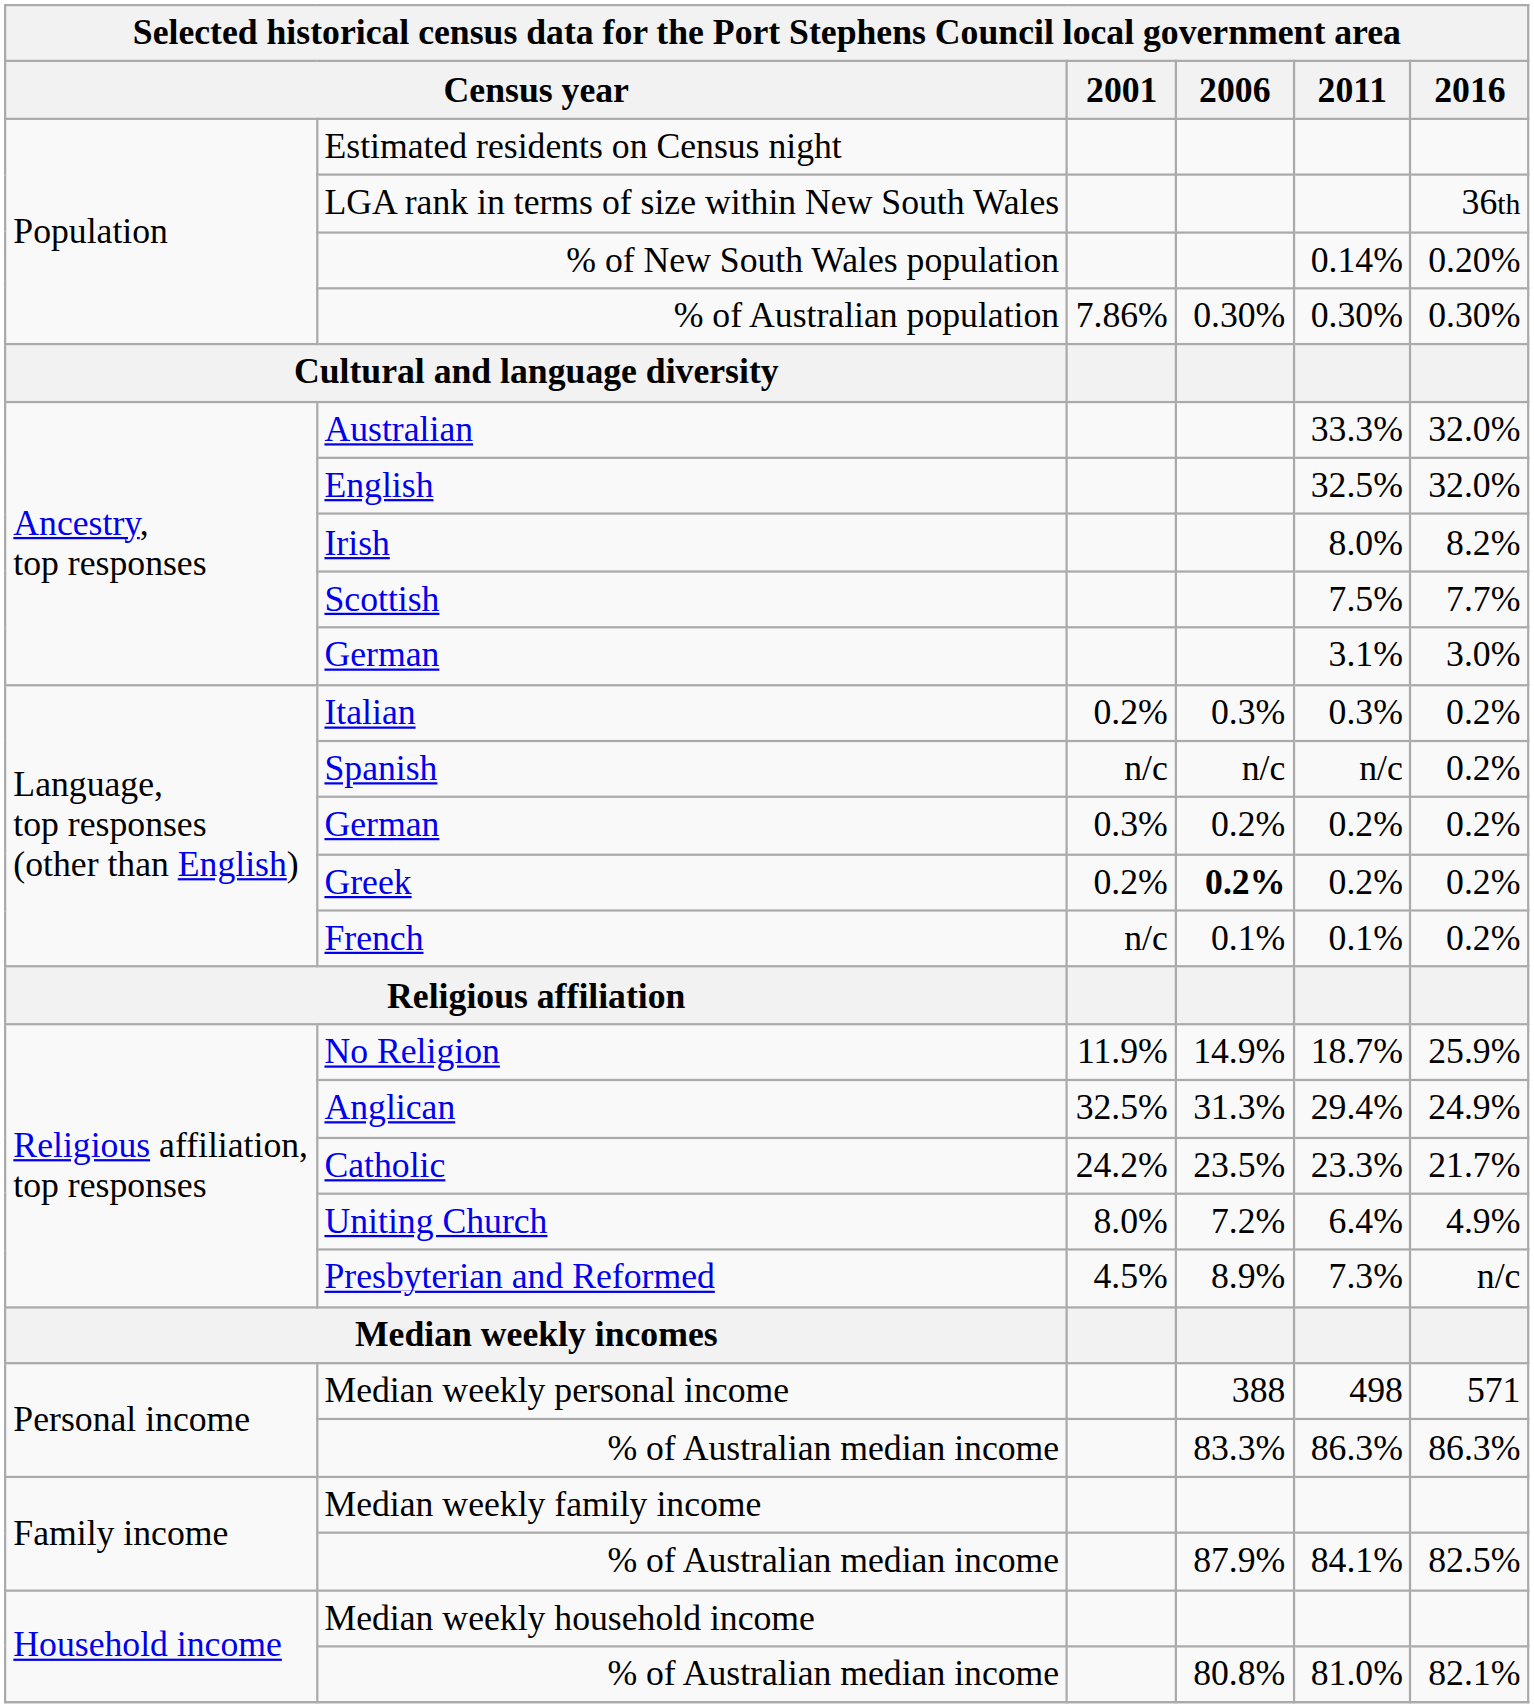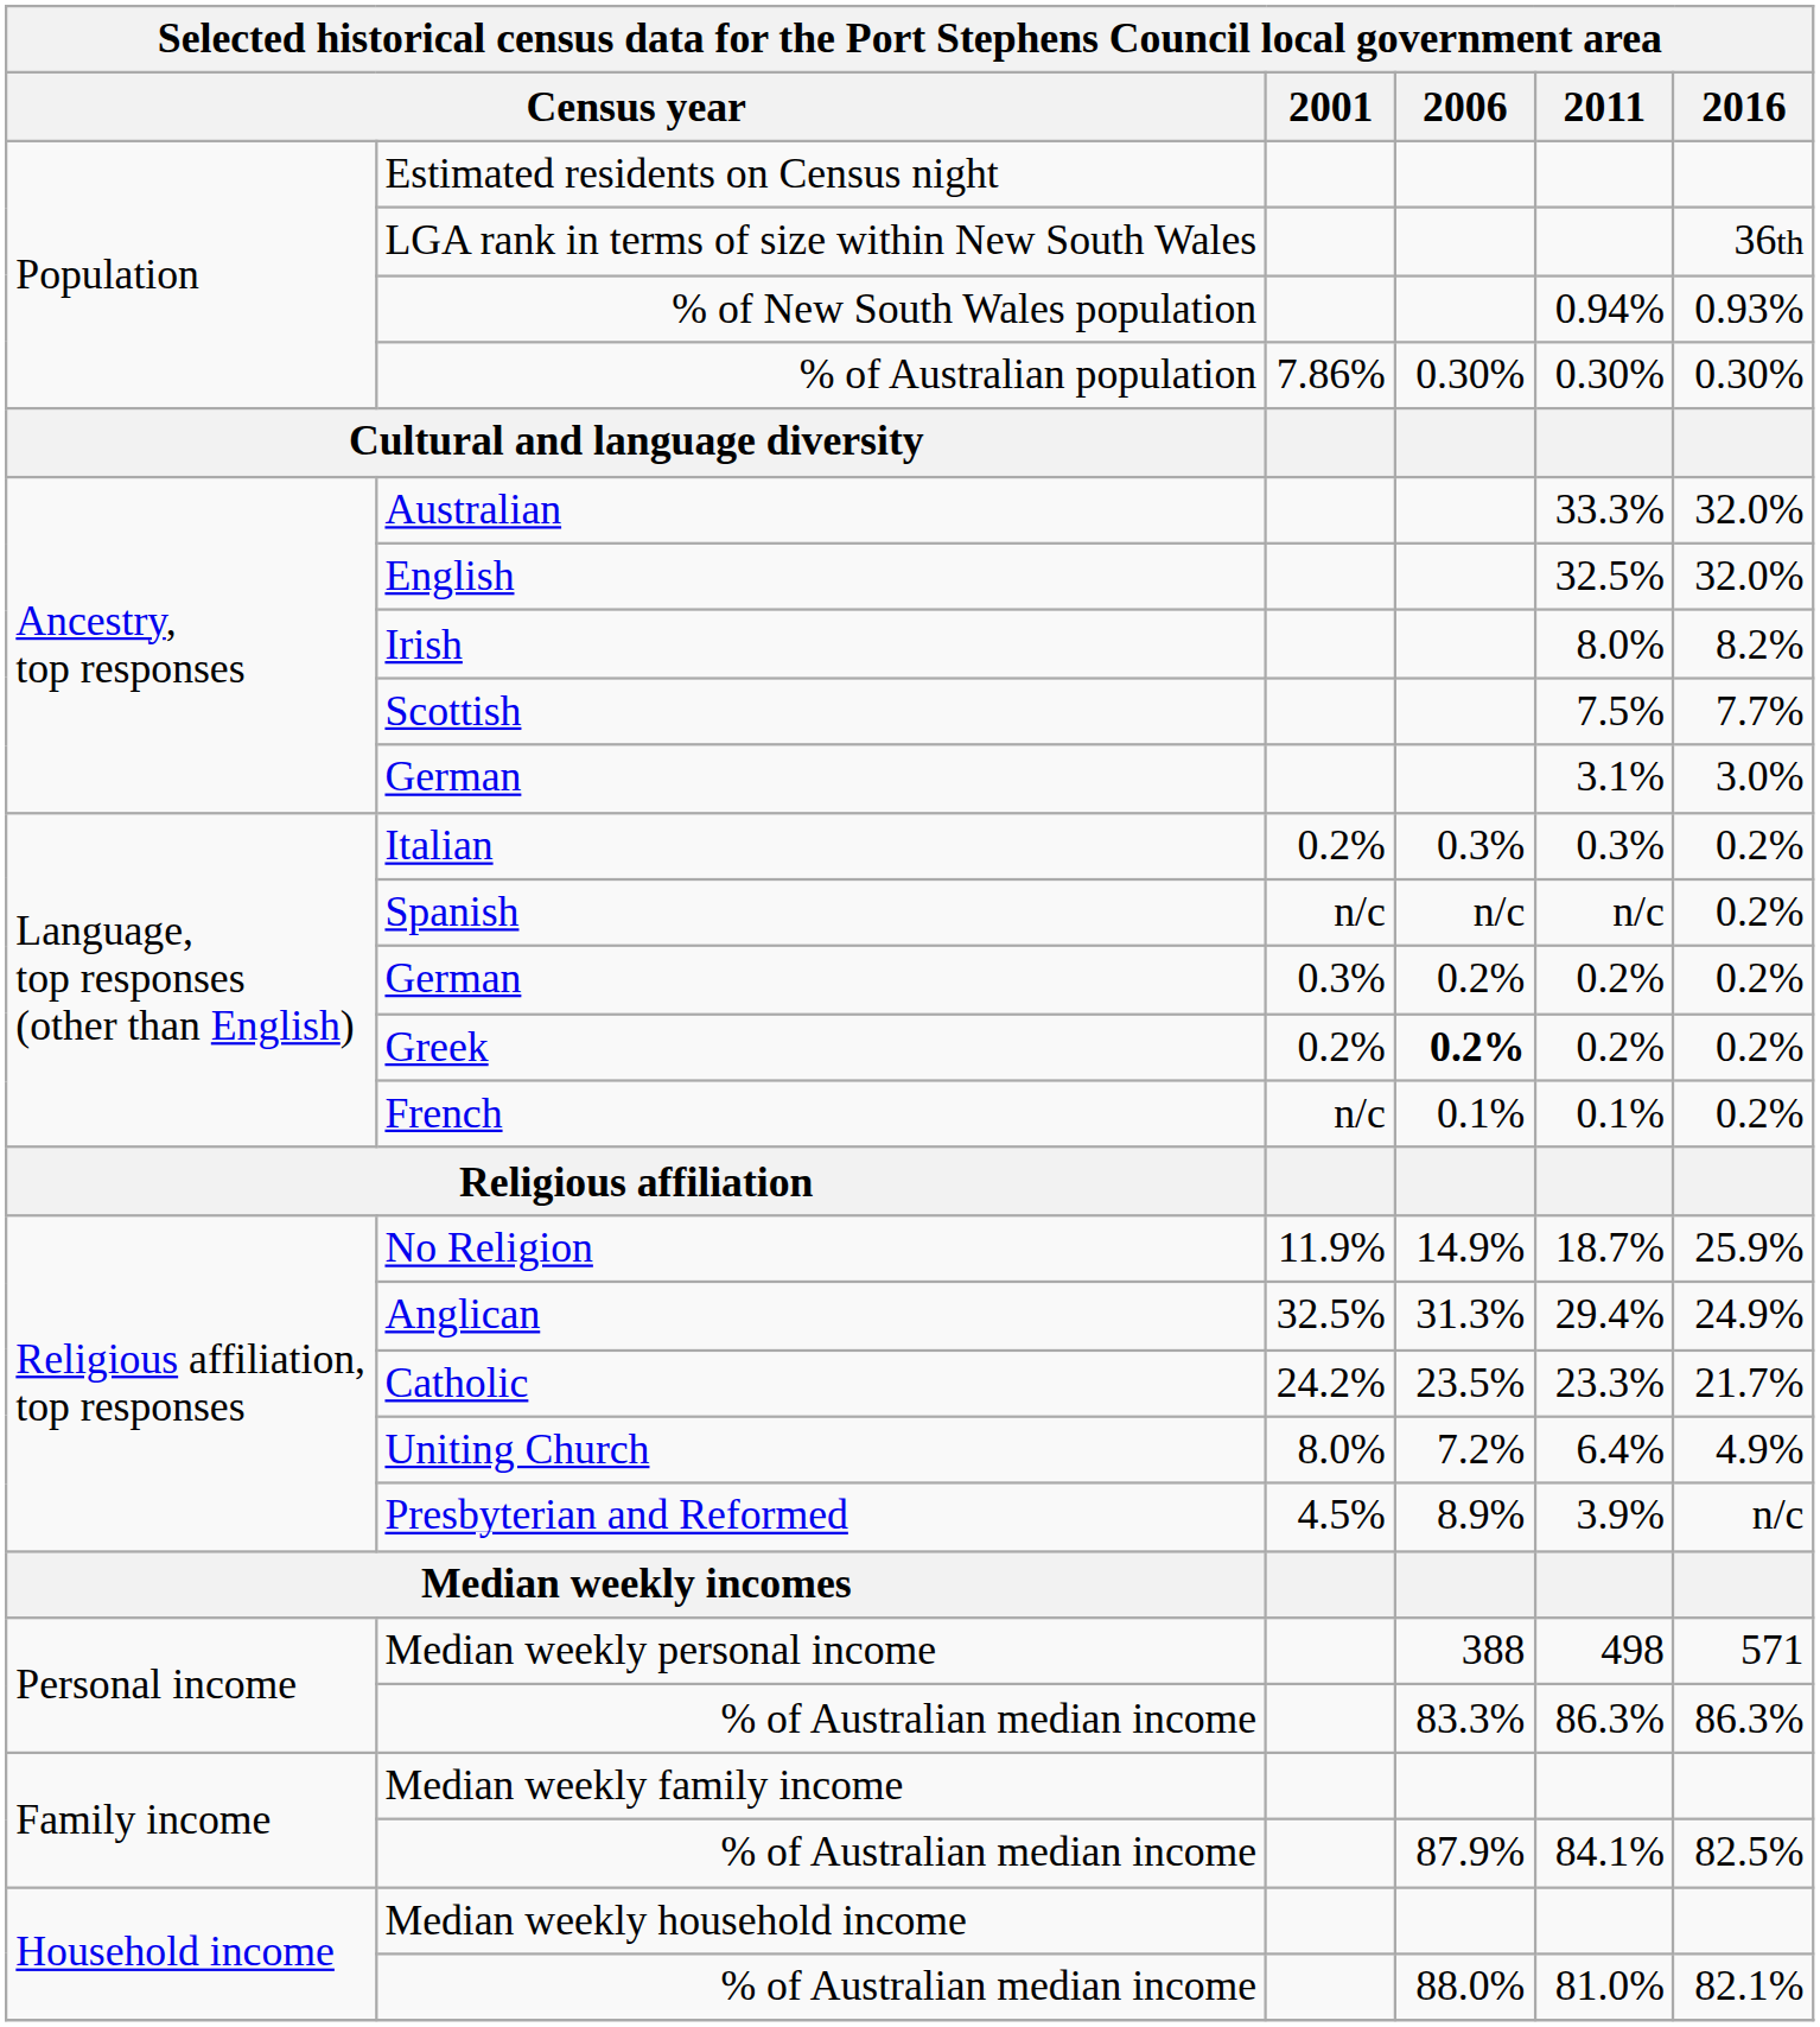% of New South Wales population | 2011: 0.14% -> 0.94%
% of New South Wales population | 2016: 0.20% -> 0.93%
Presbyterian and Reformed | 2011: 7.3% -> 3.9%
Household income / % of Australian median income | 2006: 80.8% -> 88.0%
